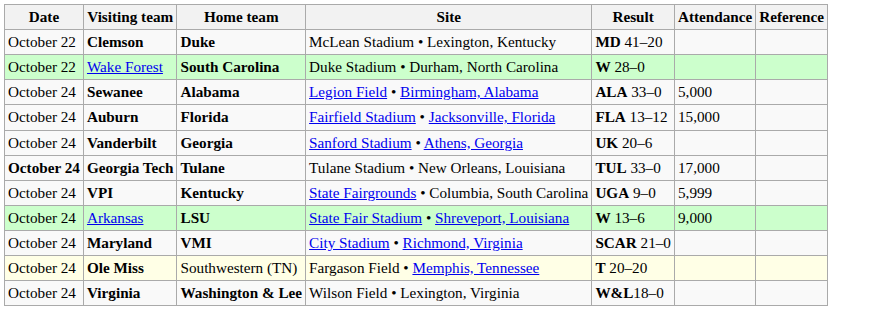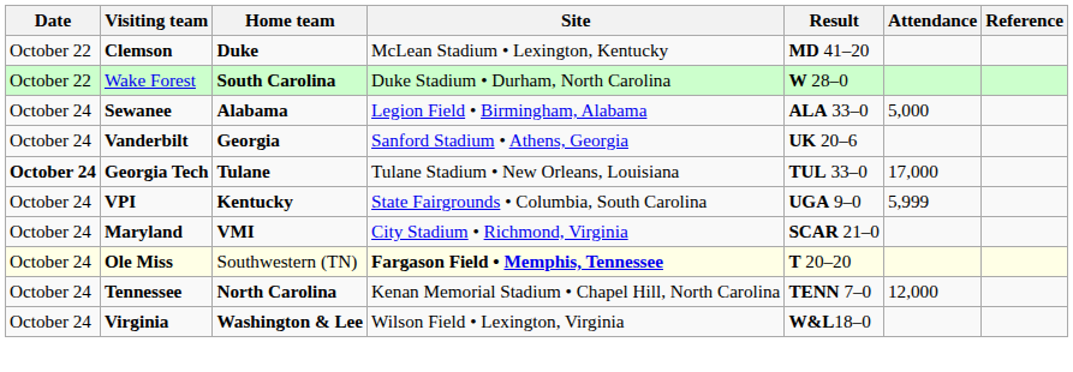- row: October 24 | Auburn | Florida | Fairfield Stadium • Jacksonville, Florida | FLA 13–12 | 15,000
- row: October 24 | Arkansas | LSU | State Fair Stadium • Shreveport, Louisiana | W 13–6 | 9,000
Ole Miss | Site: normal -> bold
+ row: October 24 | Tennessee | North Carolina | Kenan Memorial Stadium • Chapel Hill, North Carolina | TENN 7–0 | 12,000
